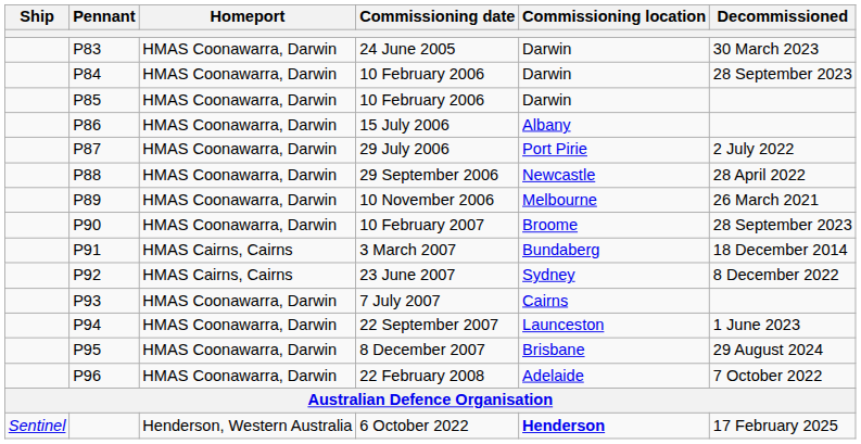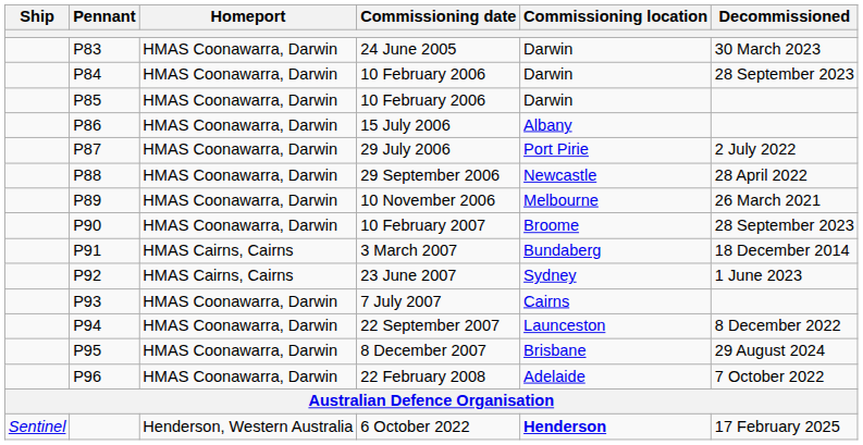23 June 2007 | Decommissioned: 8 December 2022 -> 1 June 2023
22 September 2007 | Decommissioned: 1 June 2023 -> 8 December 2022
